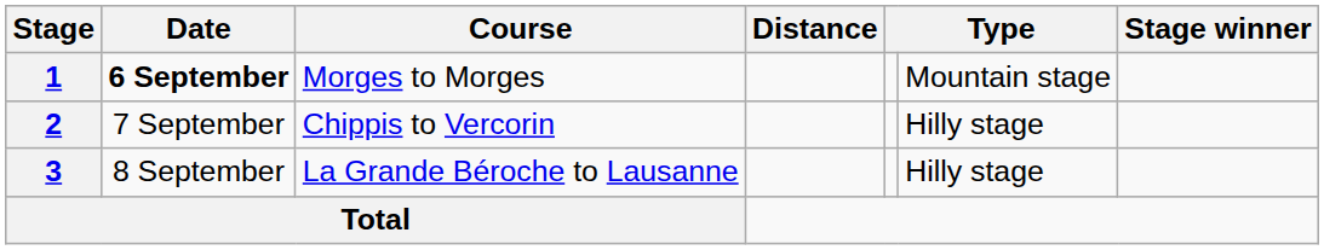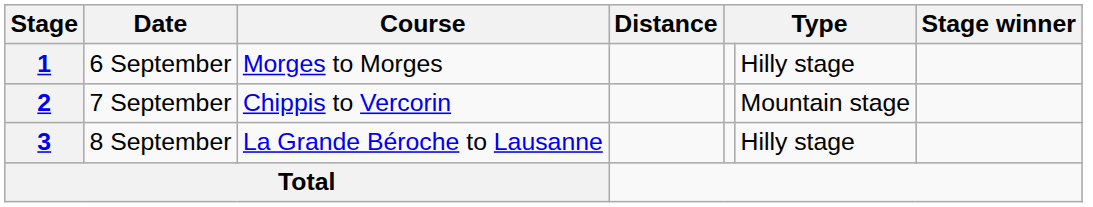1 | Date: bold -> normal
1 | column 6: Mountain stage -> Hilly stage
2 | column 6: Hilly stage -> Mountain stage
